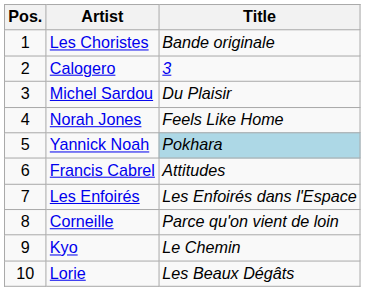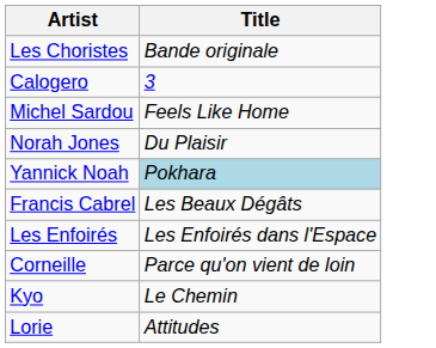- column: Pos. | 1 | 2 | 3 | 4 | 5 | 6 | 7 | 8 | 9 | 10
Michel Sardou | Title: Du Plaisir -> Feels Like Home
Norah Jones | Title: Feels Like Home -> Du Plaisir
Francis Cabrel | Title: Attitudes -> Les Beaux Dégâts
Lorie | Title: Les Beaux Dégâts -> Attitudes
